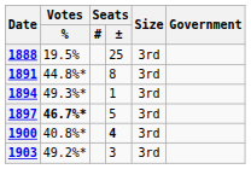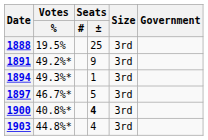1891 | Votes / %: 44.8%* -> 49.2%*
1891 | Seats / ±: 8 -> 9
1897 | Votes / %: bold -> normal
1903 | Votes / %: 49.2%* -> 44.8%*
1903 | Seats / ±: 3 -> 4
